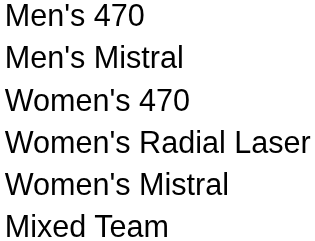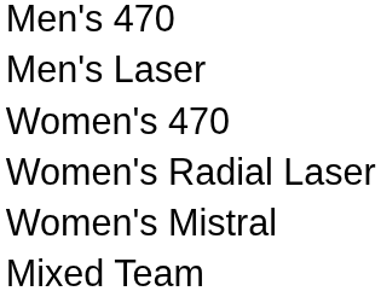+ row: Men's Laser
- row: Men's Mistral
